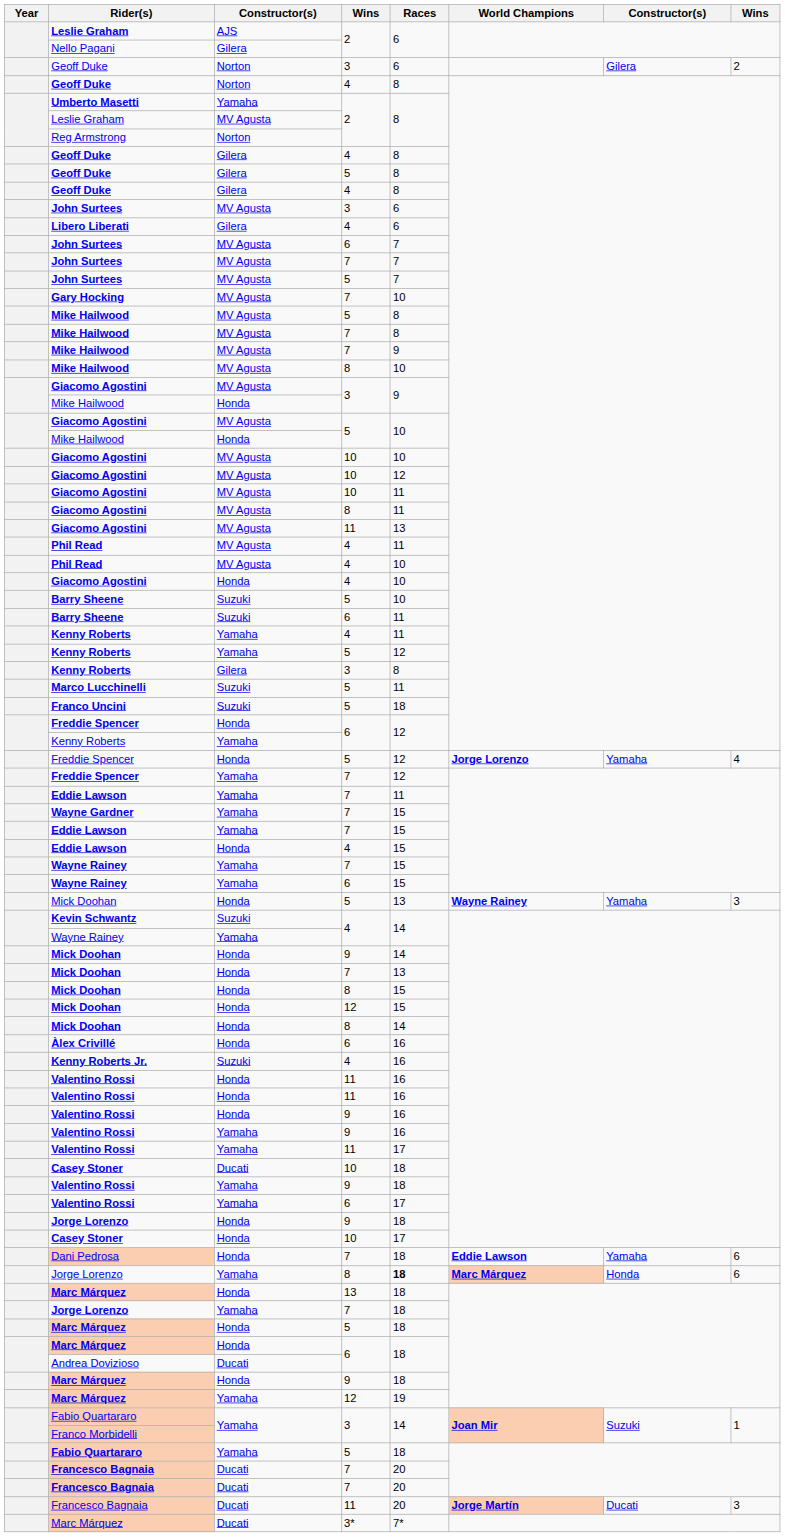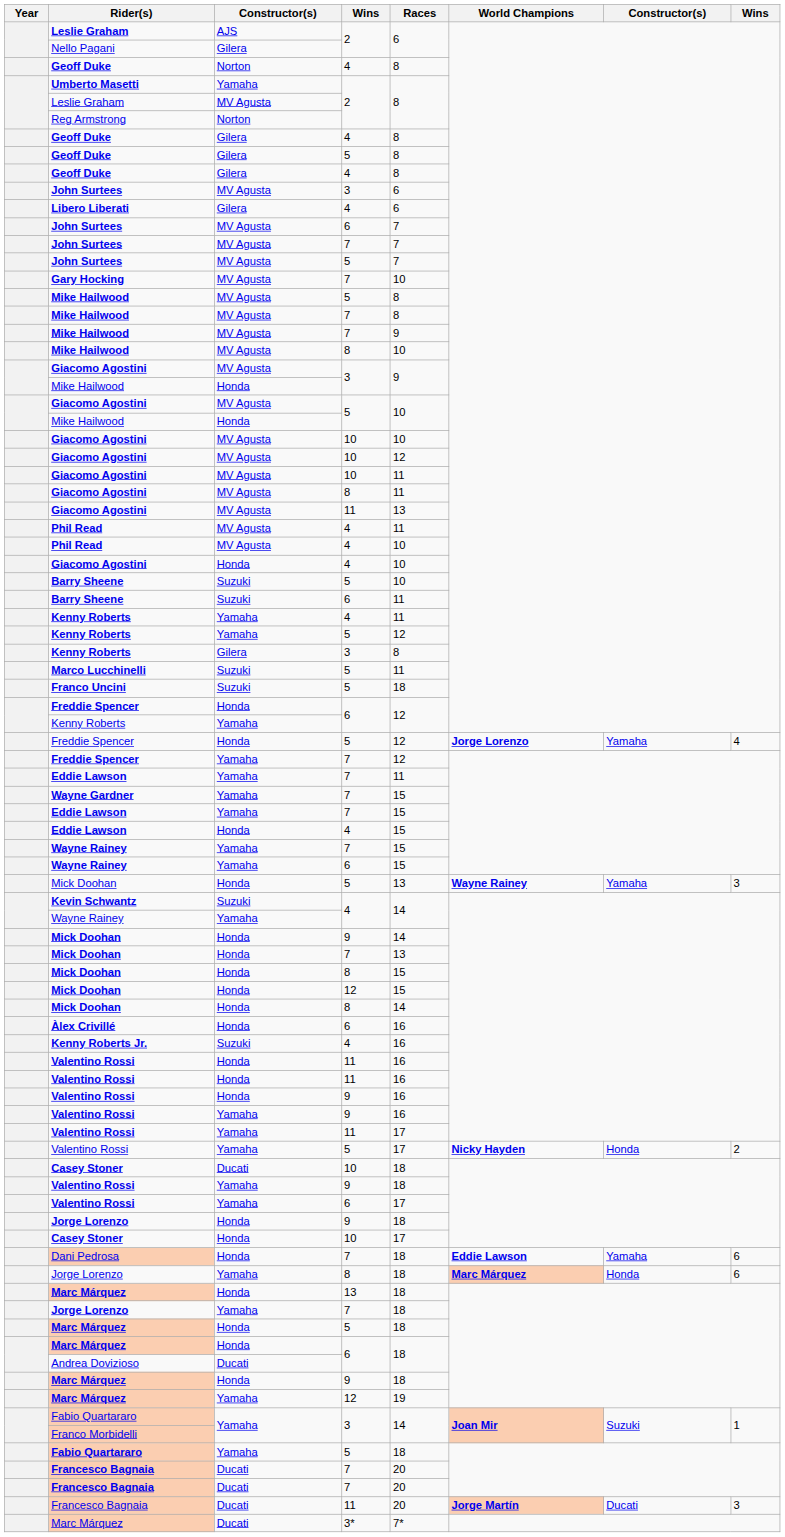- row: Geoff Duke | Norton | 3 | 6 | Gilera | 2
+ row: Valentino Rossi | Yamaha | 5 | 17 | Nicky Hayden | Honda | 2
Jorge Lorenzo / 8 | Races: bold -> normal
